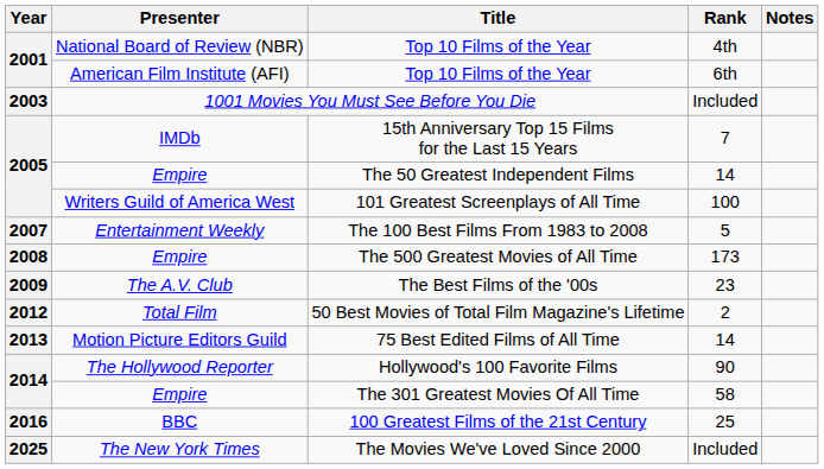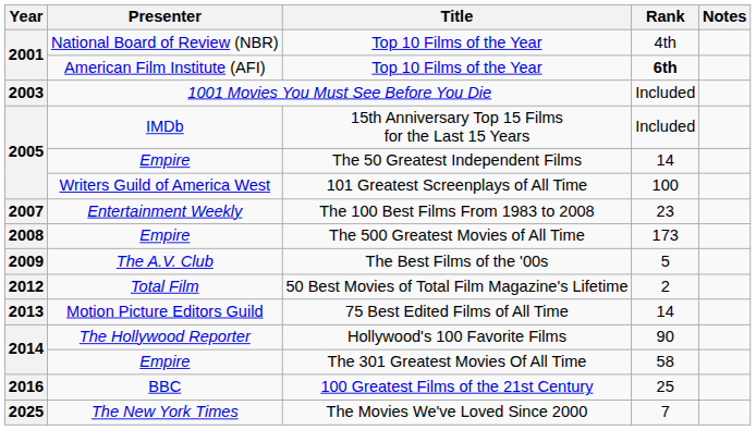American Film Institute (AFI) / Top 10 Films of the Year | Rank: normal -> bold
15th Anniversary Top 15 Films for the Last 15 Years | Rank: 7 -> Included
The 100 Best Films From 1983 to 2008 | Rank: 5 -> 23
The Best Films of the '00s | Rank: 23 -> 5
The Movies We've Loved Since 2000 | Rank: Included -> 7
